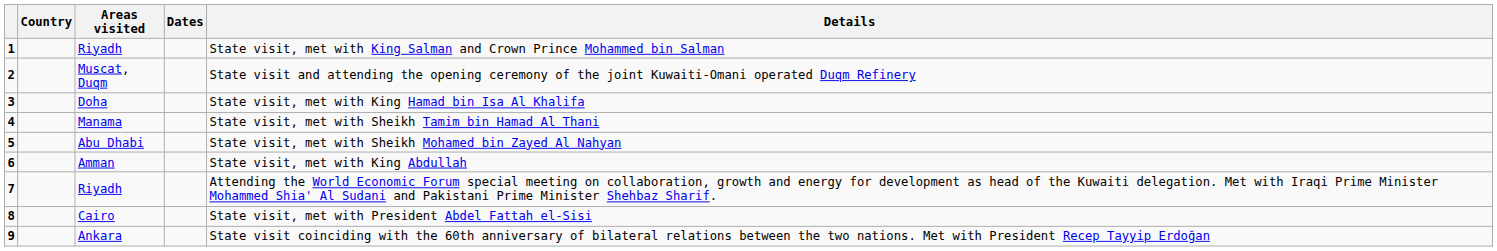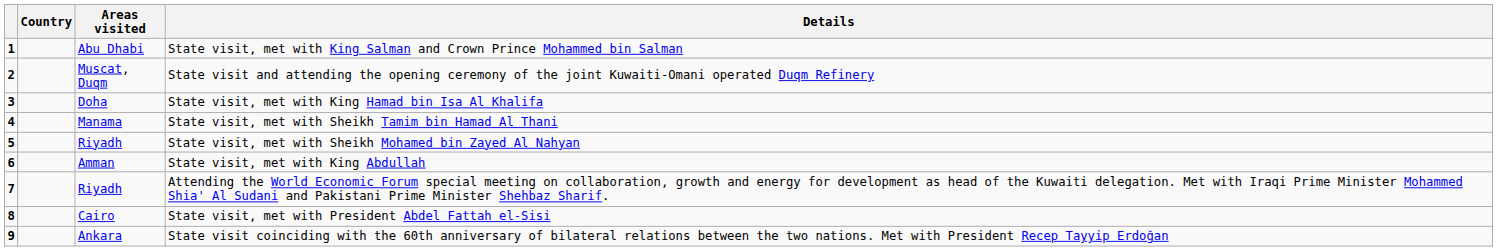- column: Dates
1 | Areas visited: Riyadh -> Abu Dhabi
5 | Areas visited: Abu Dhabi -> Riyadh
